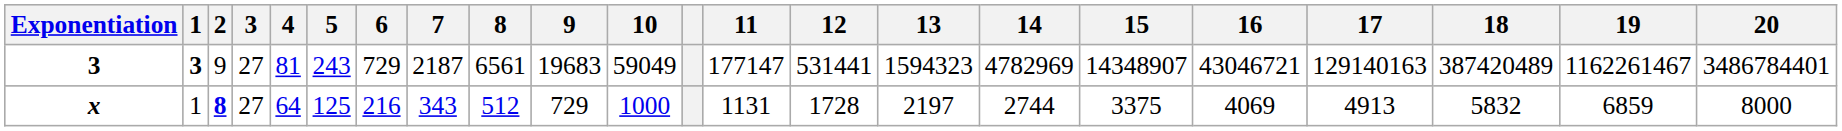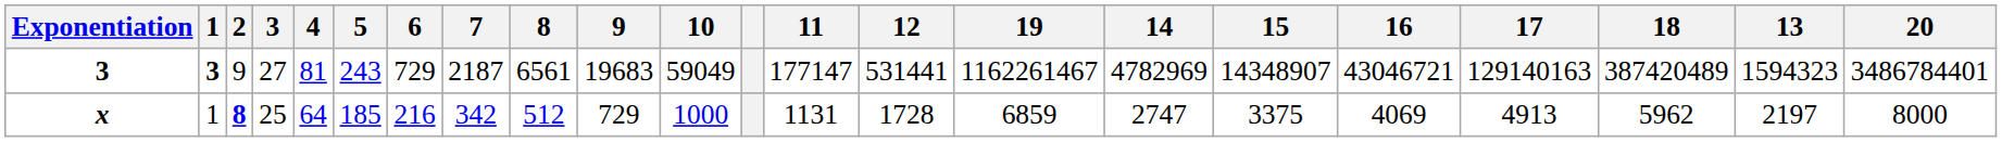columns swapped: 13 <-> 19
x | 3: 27 -> 25
x | 5: 125 -> 185
x | 7: 343 -> 342
x | 14: 2744 -> 2747
x | 18: 5832 -> 5962
